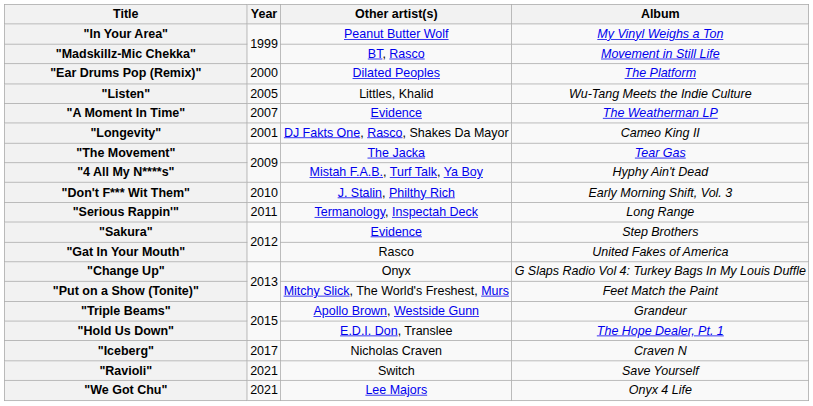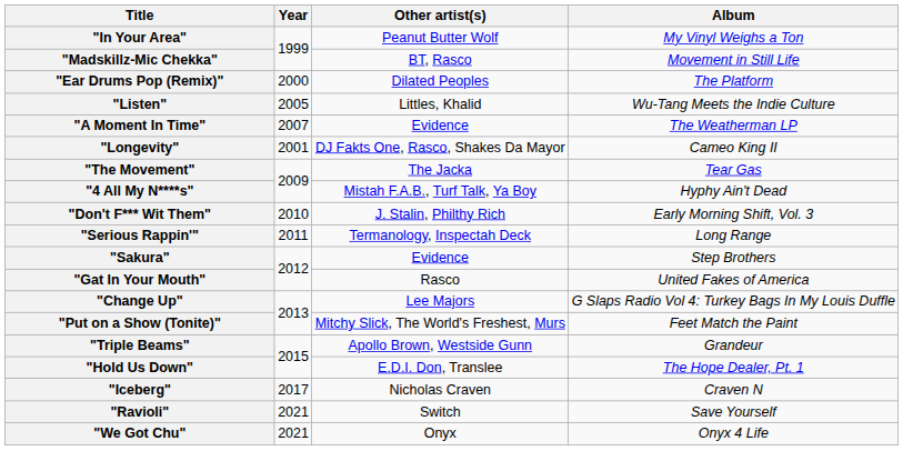"Change Up" | Other artist(s): Onyx -> Lee Majors
"We Got Chu" | Other artist(s): Lee Majors -> Onyx
